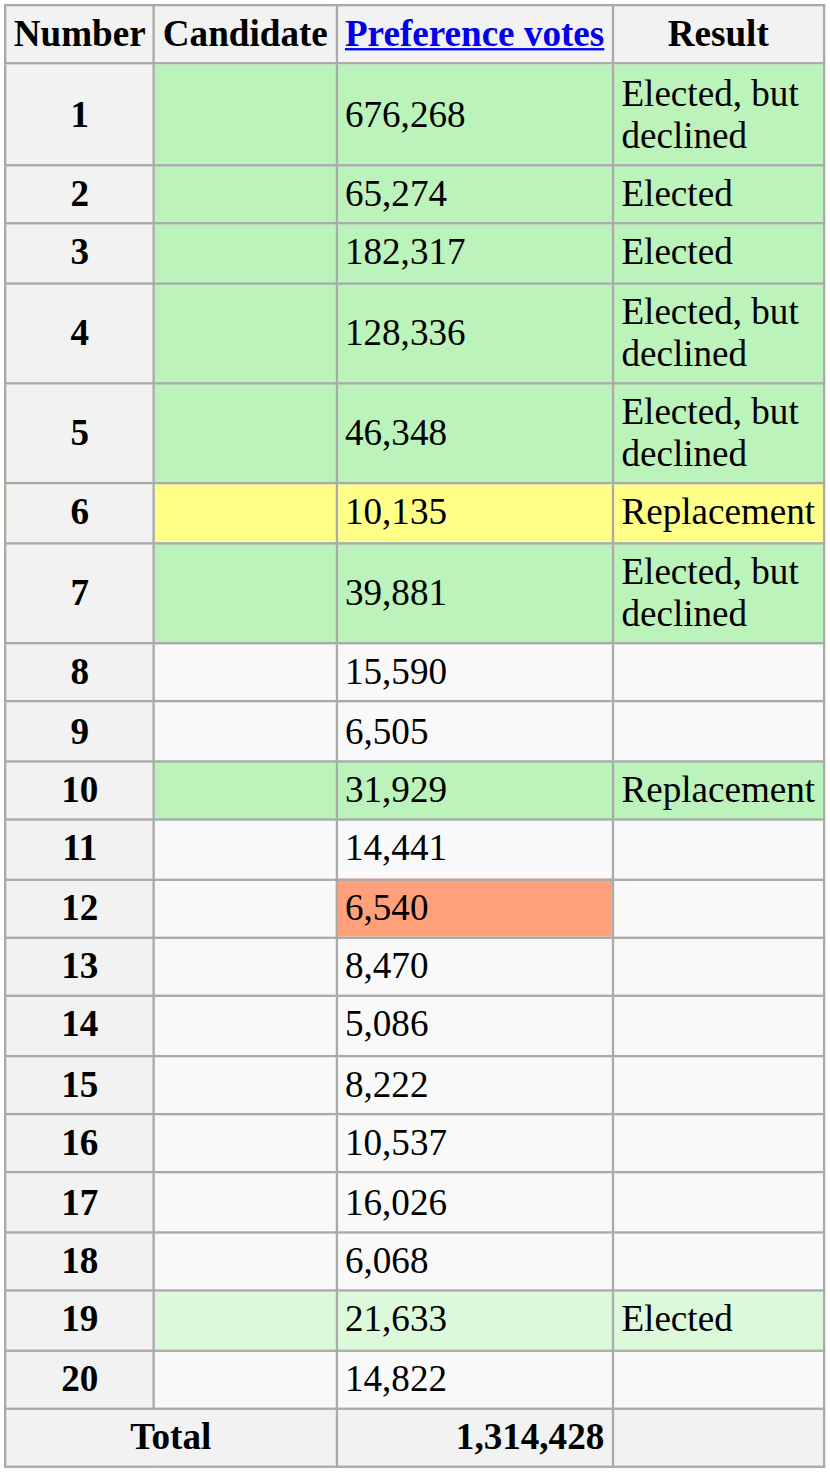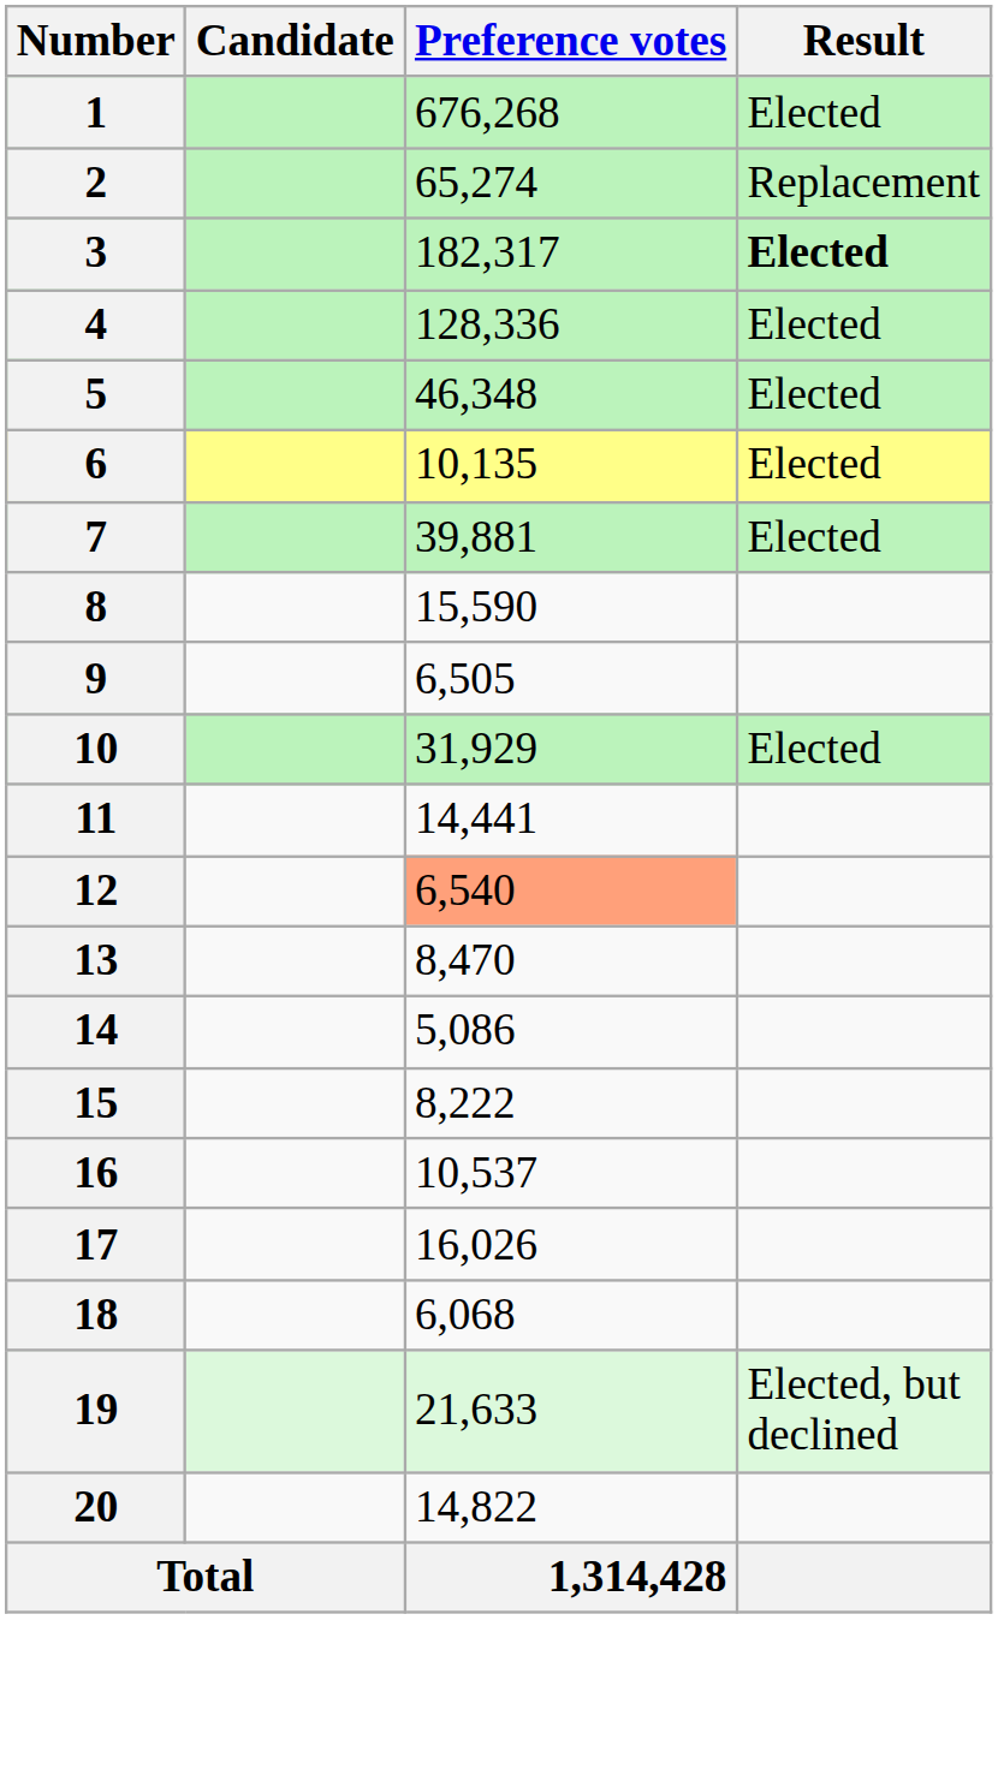1 | Result: Elected, but declined -> Elected
2 | Result: Elected -> Replacement
3 | Result: normal -> bold
4 | Result: Elected, but declined -> Elected
5 | Result: Elected, but declined -> Elected
6 | Result: Replacement -> Elected
7 | Result: Elected, but declined -> Elected
10 | Result: Replacement -> Elected
19 | Result: Elected -> Elected, but declined
